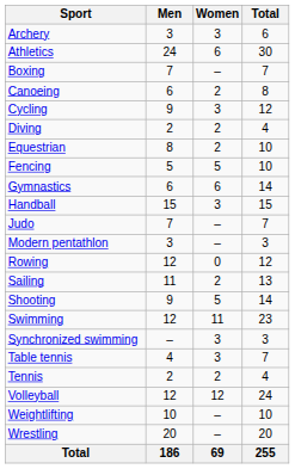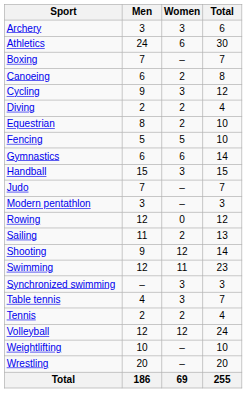Shooting | Women: 5 -> 12
